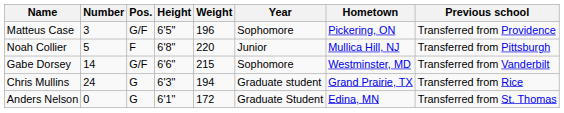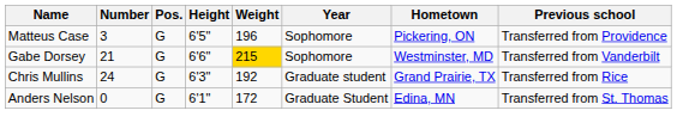Matteus Case | Pos.: G/F -> G
- row: Noah Collier | 5 | F | 6'8" | 220 | Junior | Mullica Hill, NJ | Transferred from Pittsburgh
Gabe Dorsey | Number: 14 -> 21
Gabe Dorsey | Pos.: G/F -> G
Gabe Dorsey | Weight: no background -> gold background
Chris Mullins | Weight: 194 -> 192
